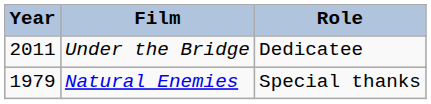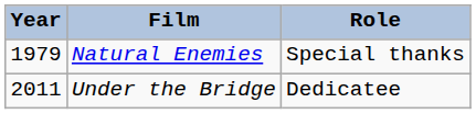rows swapped: Natural Enemies <-> Under the Bridge
